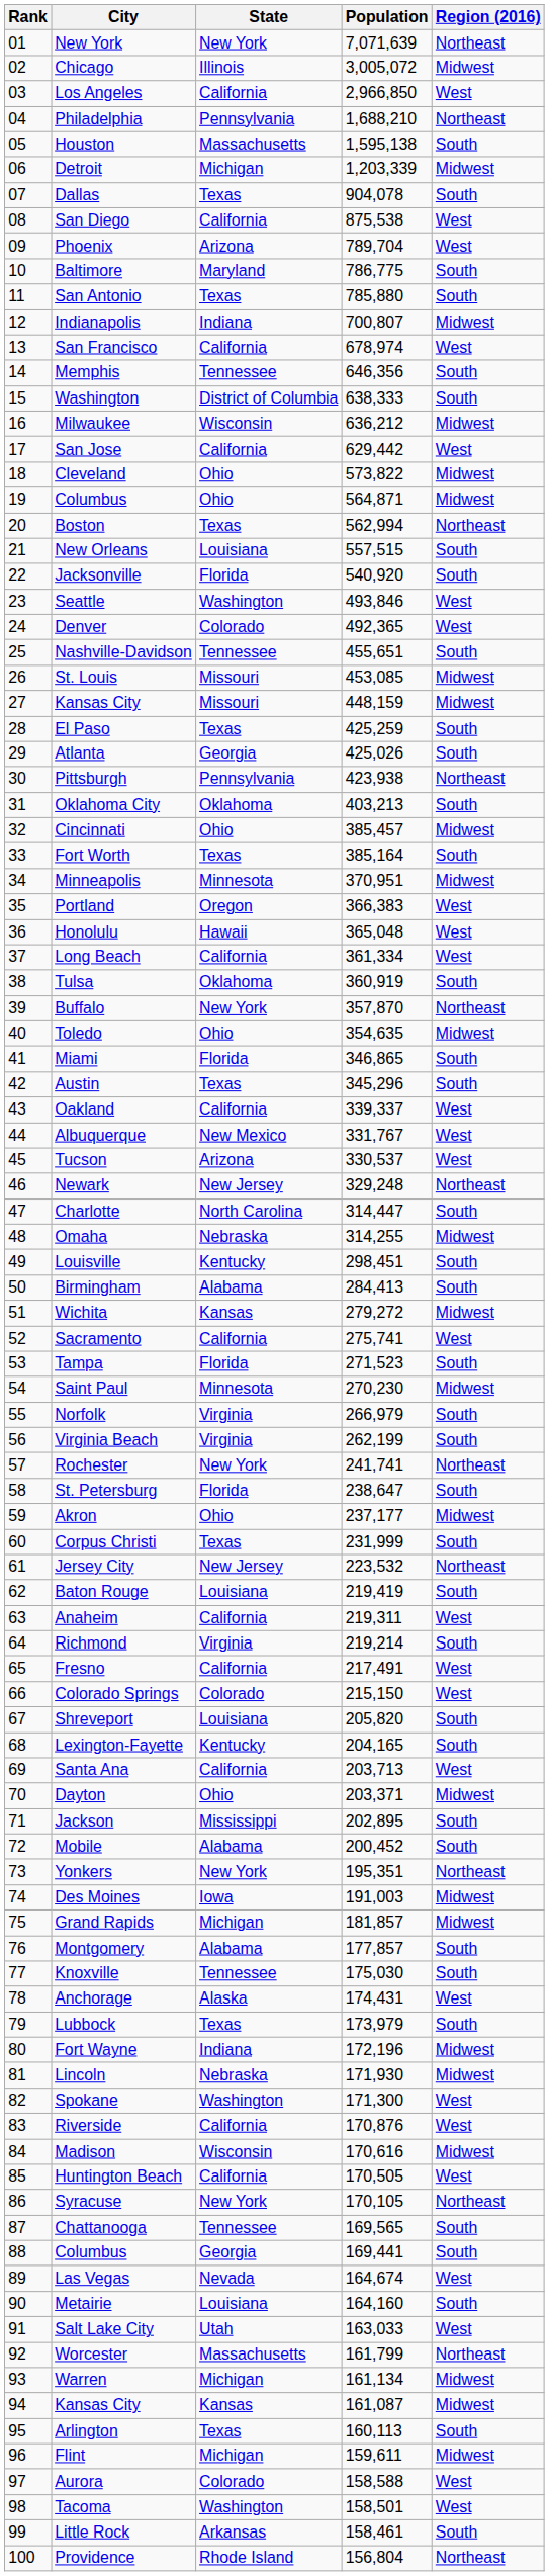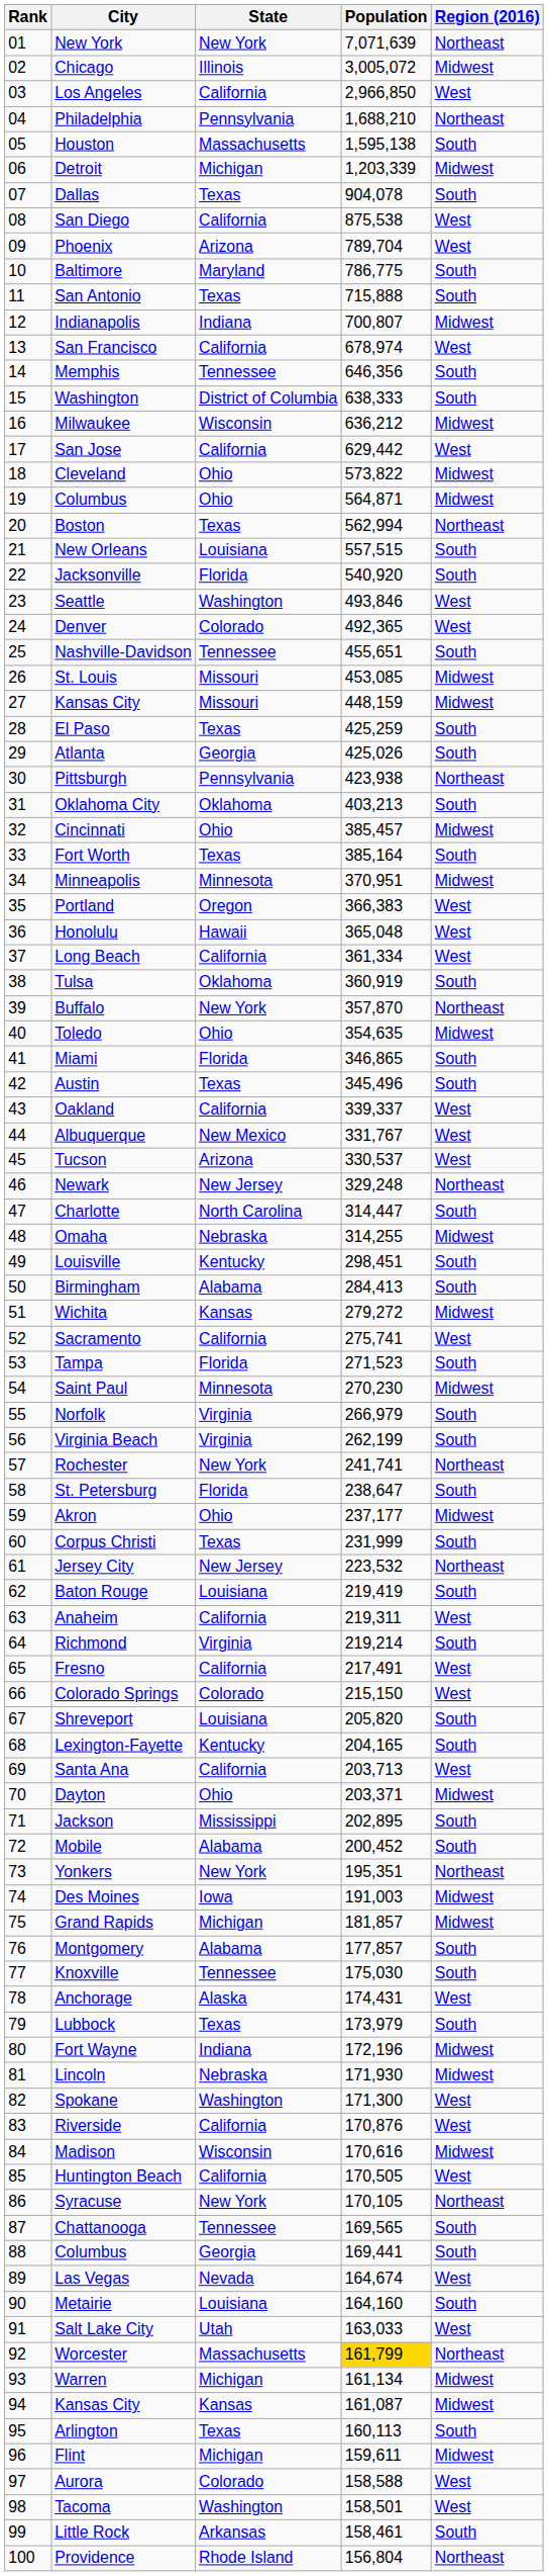San Antonio | Population: 785,880 -> 715,888
Austin | Population: 345,296 -> 345,496
Worcester | Population: no background -> gold background
